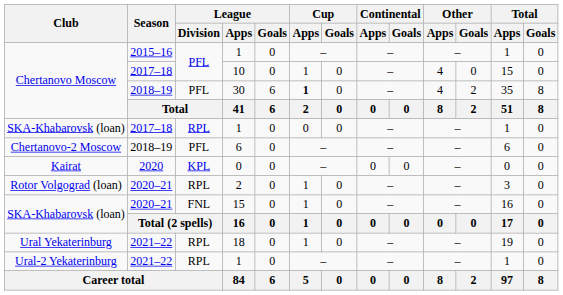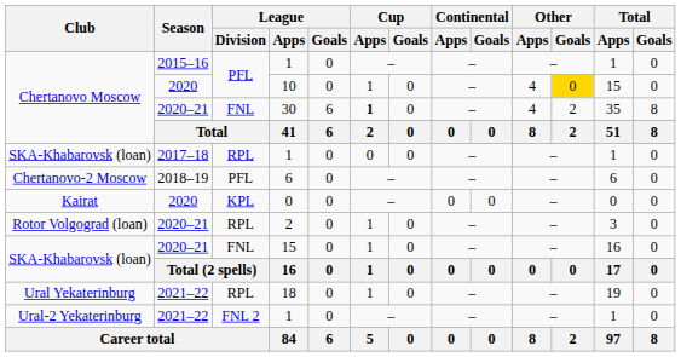10 | Season: 2017–18 -> 2020
10 | Other / Goals: no background -> gold background
30 | Season: 2018–19 -> 2020–21
30 | League / Division: PFL -> FNL
Ural-2 Yekaterinburg / 1 | League / Division: RPL -> FNL 2
